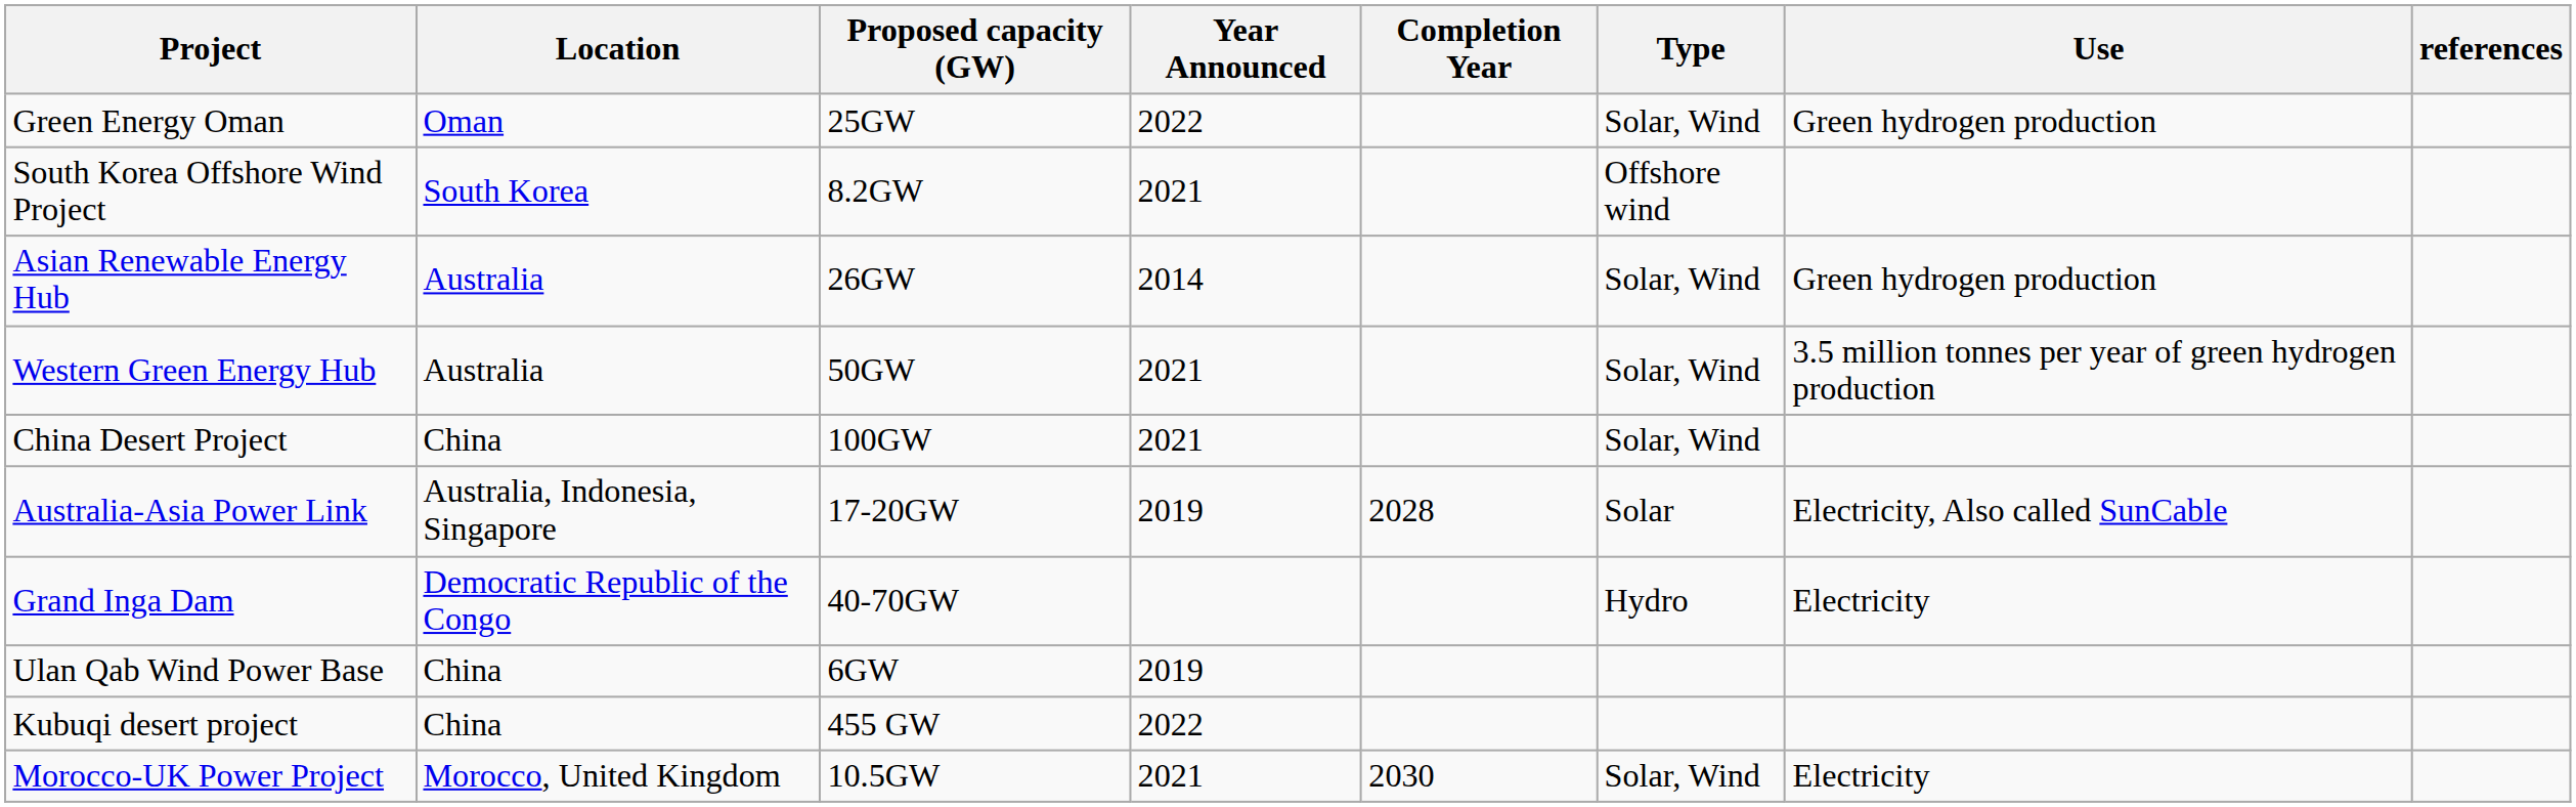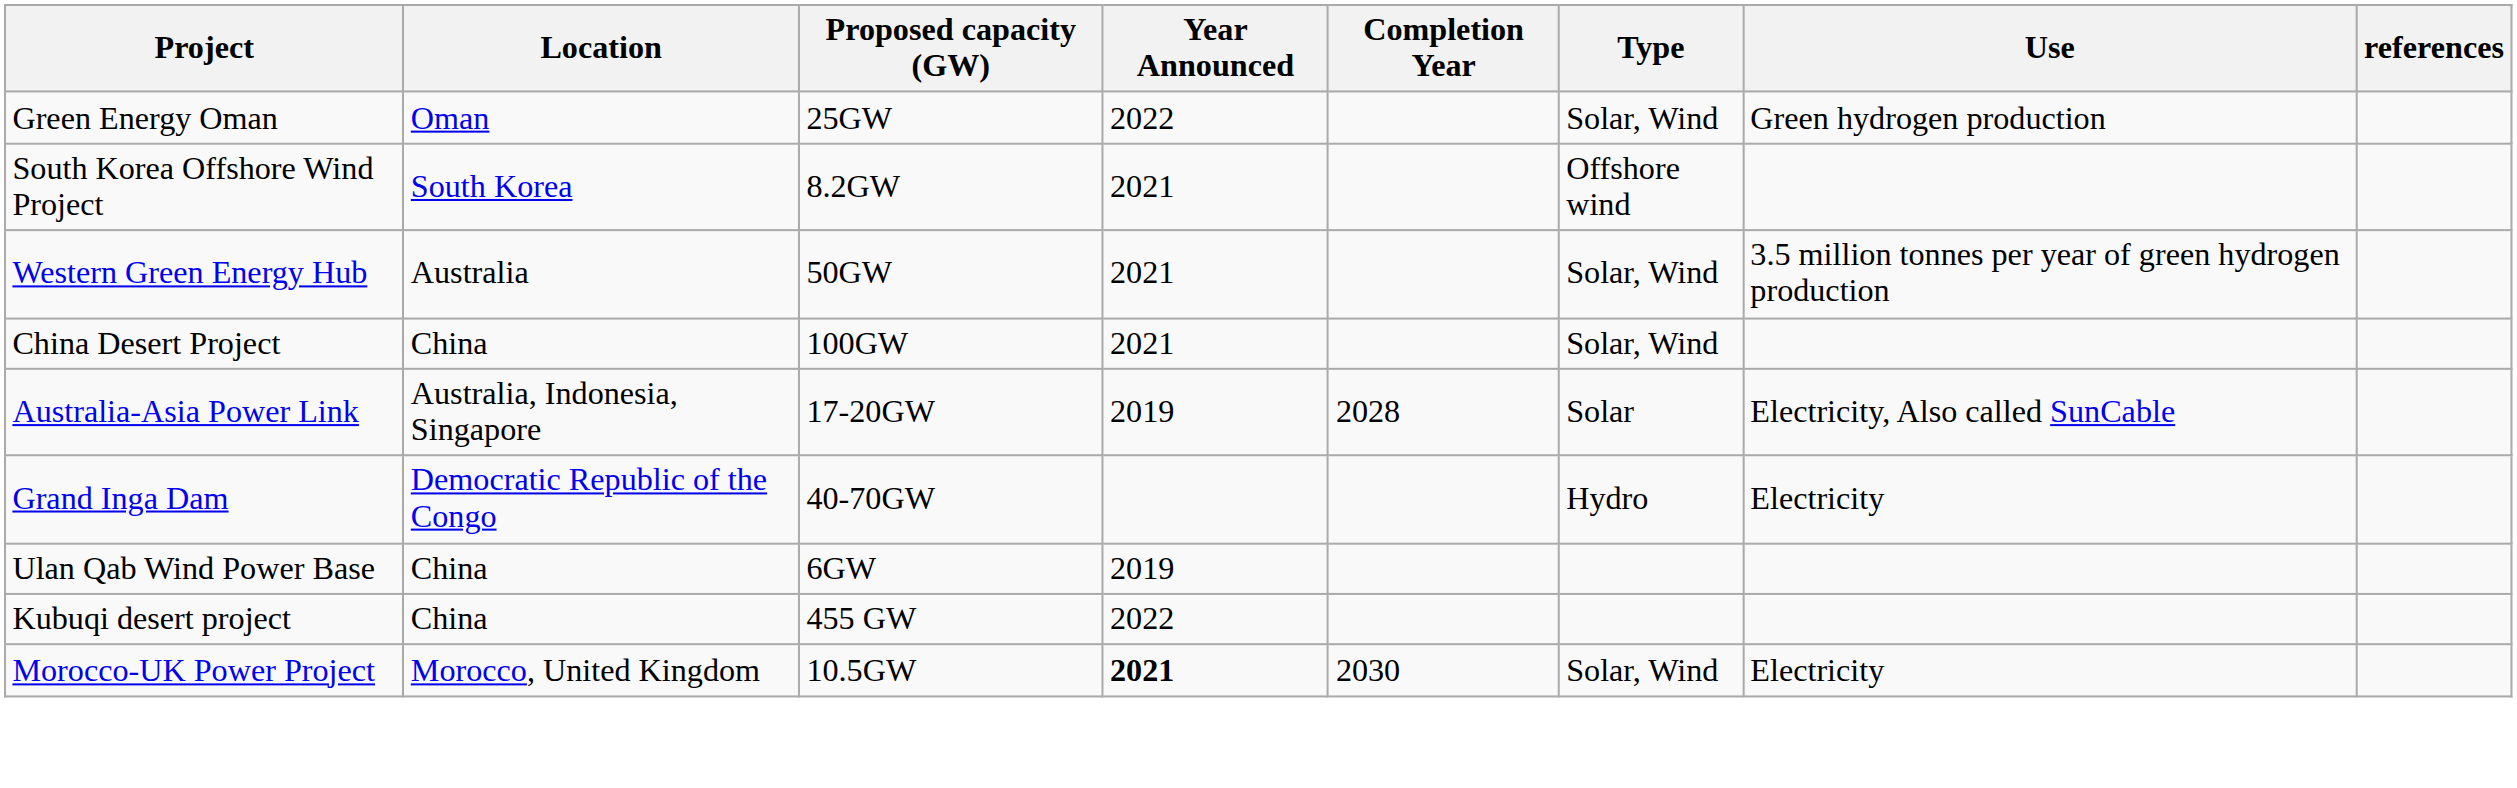- row: Asian Renewable Energy Hub | Australia | 26GW | 2014 | Solar, Wind | Green hydrogen production
Morocco-UK Power Project | Year Announced: normal -> bold
